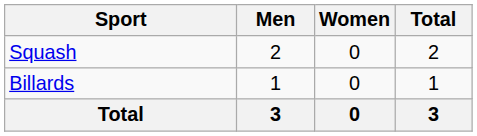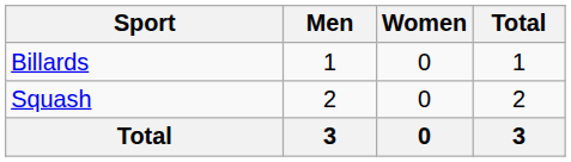rows swapped: Billards <-> Squash
